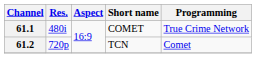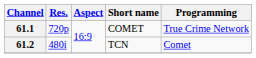61.1 | Res.: 480i -> 720p
61.2 | Res.: 720p -> 480i
